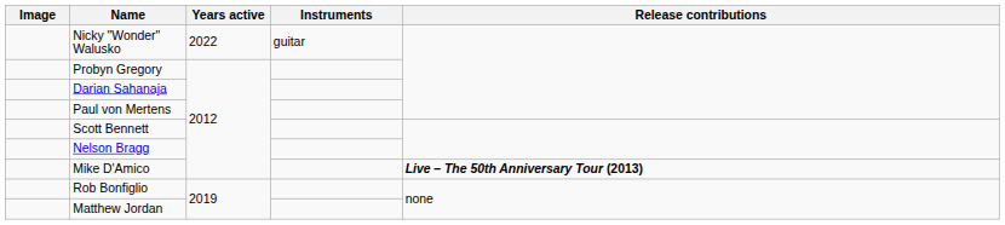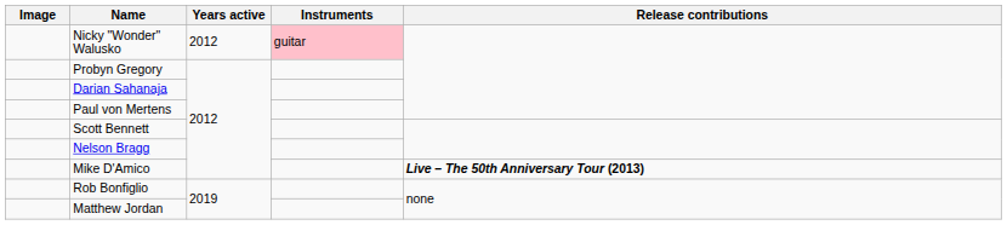Nicky "Wonder" Walusko | Years active: 2022 -> 2012
Nicky "Wonder" Walusko | Instruments: no background -> pink background
